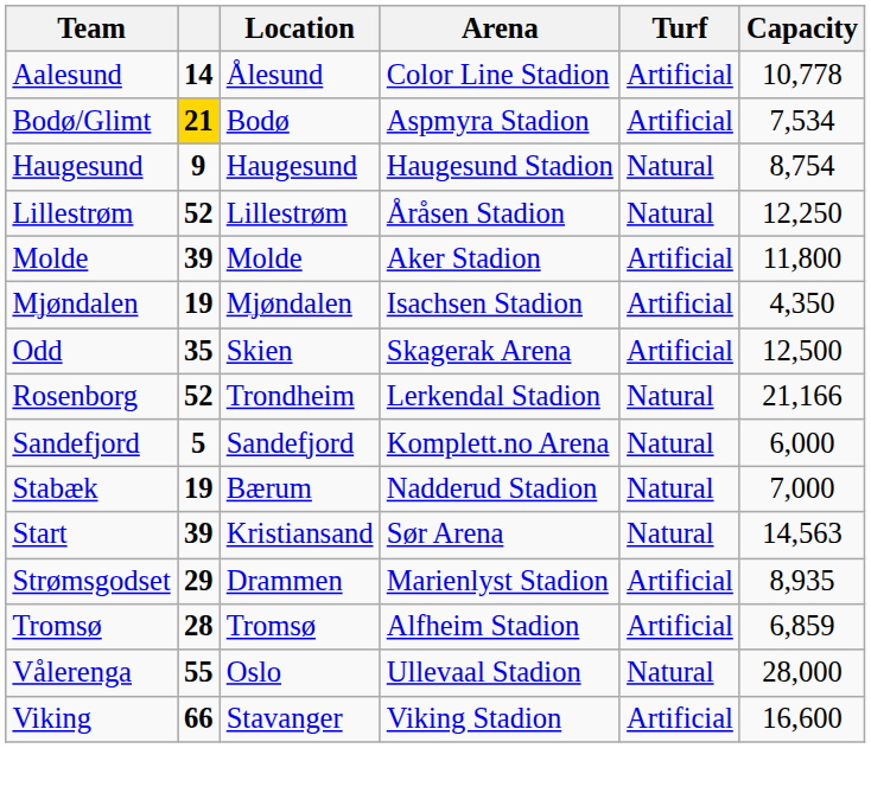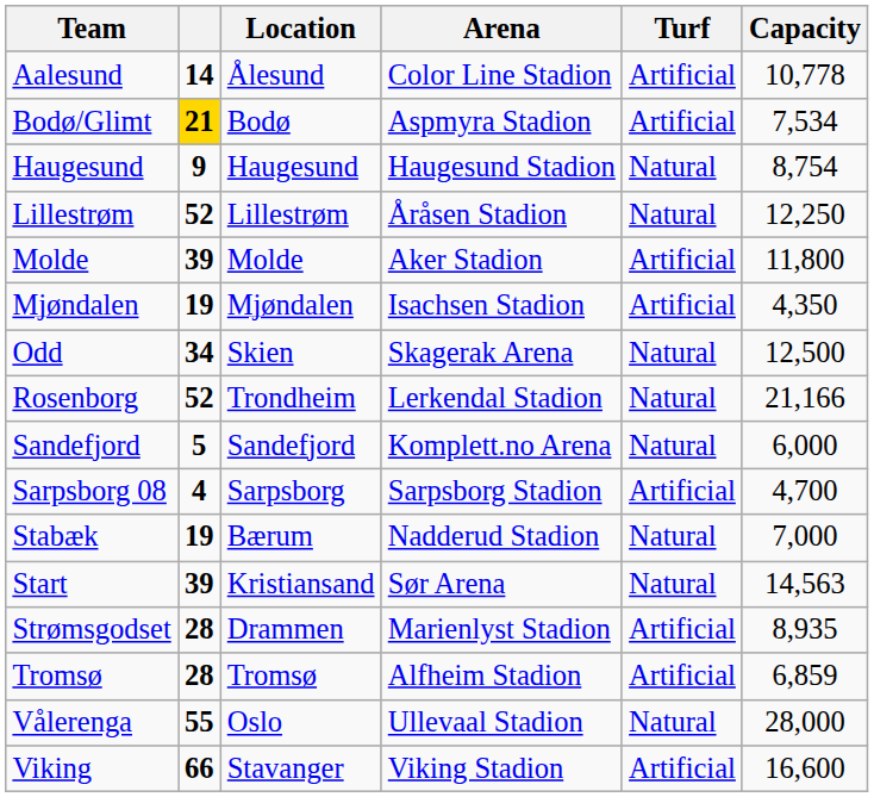Odd | column 2: 35 -> 34
Odd | Turf: Artificial -> Natural
+ row: Sarpsborg 08 | 4 | Sarpsborg | Sarpsborg Stadion | Artificial | 4,700
Strømsgodset | column 2: 29 -> 28
